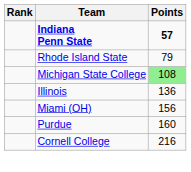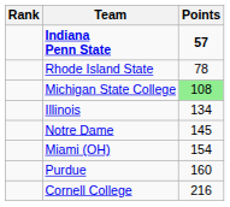Rhode Island State | Points: 79 -> 78
Illinois | Points: 136 -> 134
+ row: Notre Dame | 145
Miami (OH) | Points: 156 -> 154
